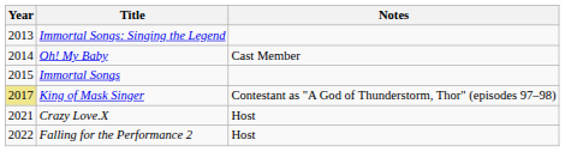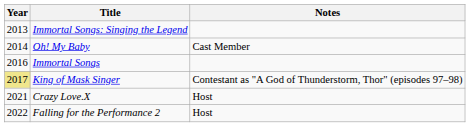Immortal Songs | Year: 2015 -> 2016
